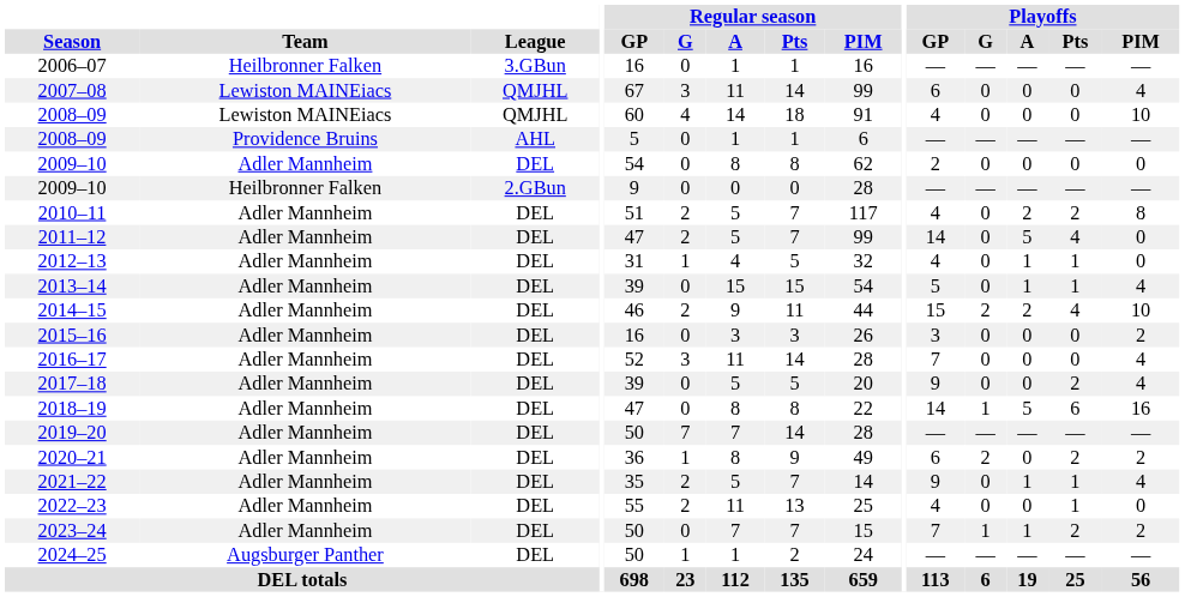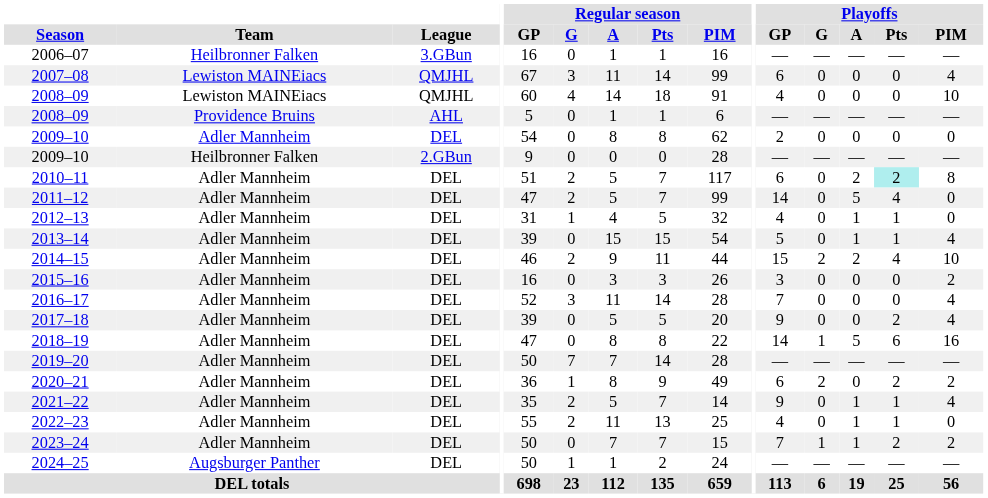2010–11 | Playoffs / GP: 4 -> 6
2010–11 | Playoffs / Pts: no background -> paleturquoise background
2022–23 | Playoffs / A: 0 -> 1
